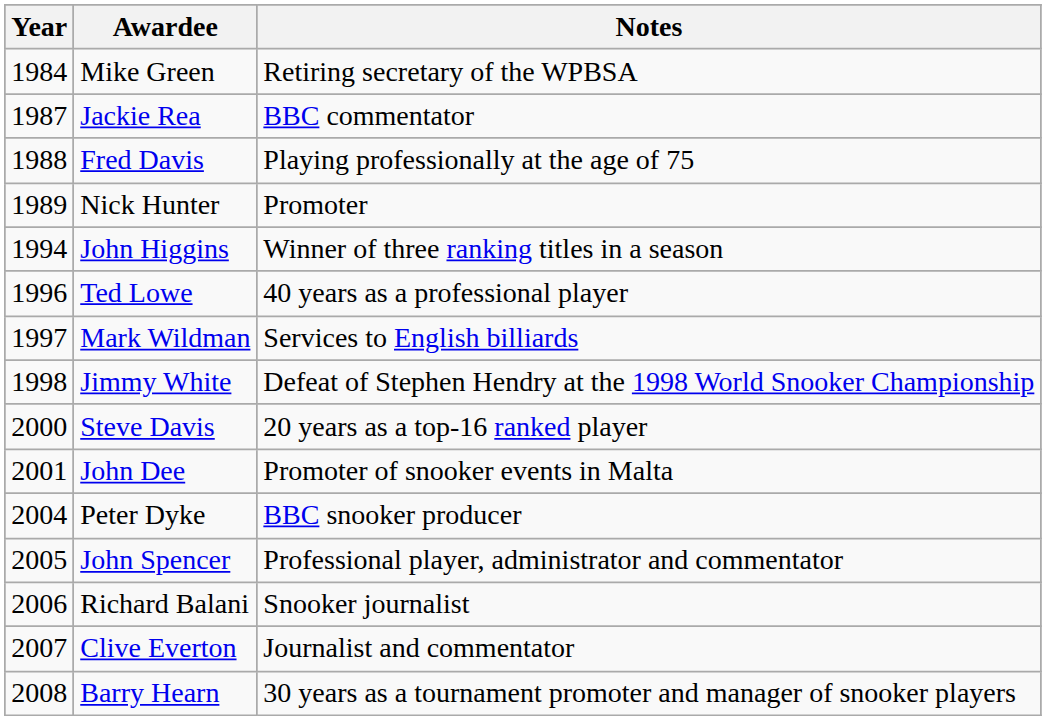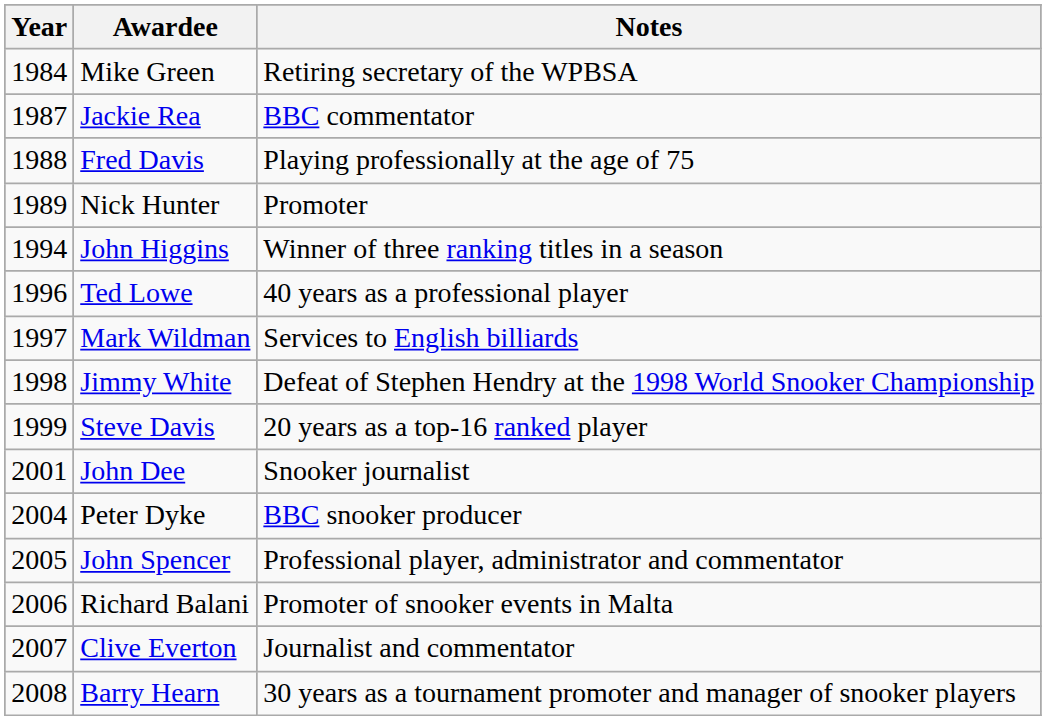Steve Davis | Year: 2000 -> 1999
John Dee | Notes: Promoter of snooker events in Malta -> Snooker journalist
Richard Balani | Notes: Snooker journalist -> Promoter of snooker events in Malta
